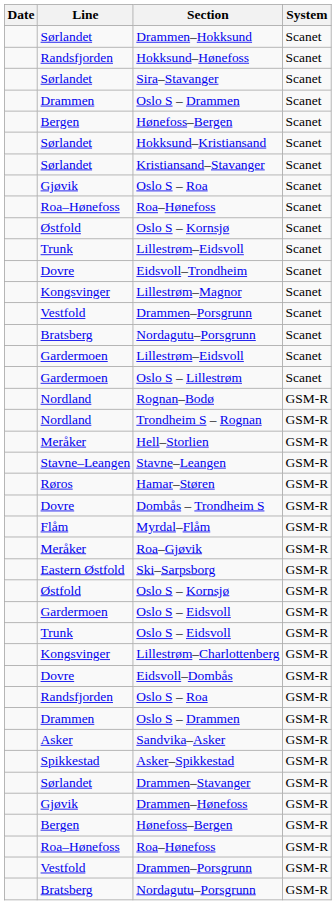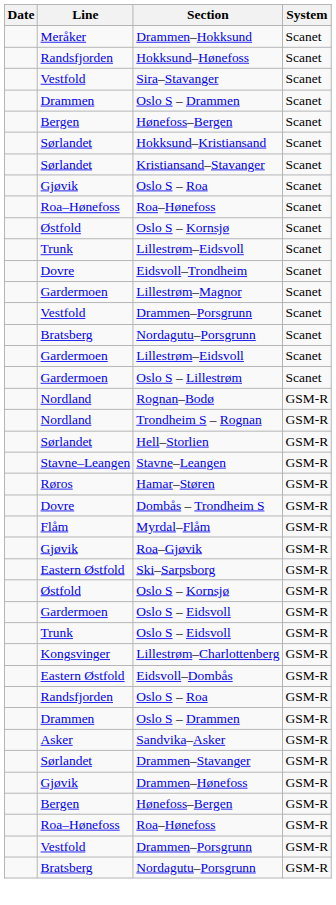Drammen–Hokksund | Line: Sørlandet -> Meråker
Sira–Stavanger | Line: Sørlandet -> Vestfold
Lillestrøm–Magnor | Line: Kongsvinger -> Gardermoen
Hell–Storlien | Line: Meråker -> Sørlandet
Roa–Gjøvik | Line: Meråker -> Gjøvik
Eidsvoll–Dombås | Line: Dovre -> Eastern Østfold
- row: Spikkestad | Asker–Spikkestad | GSM-R
